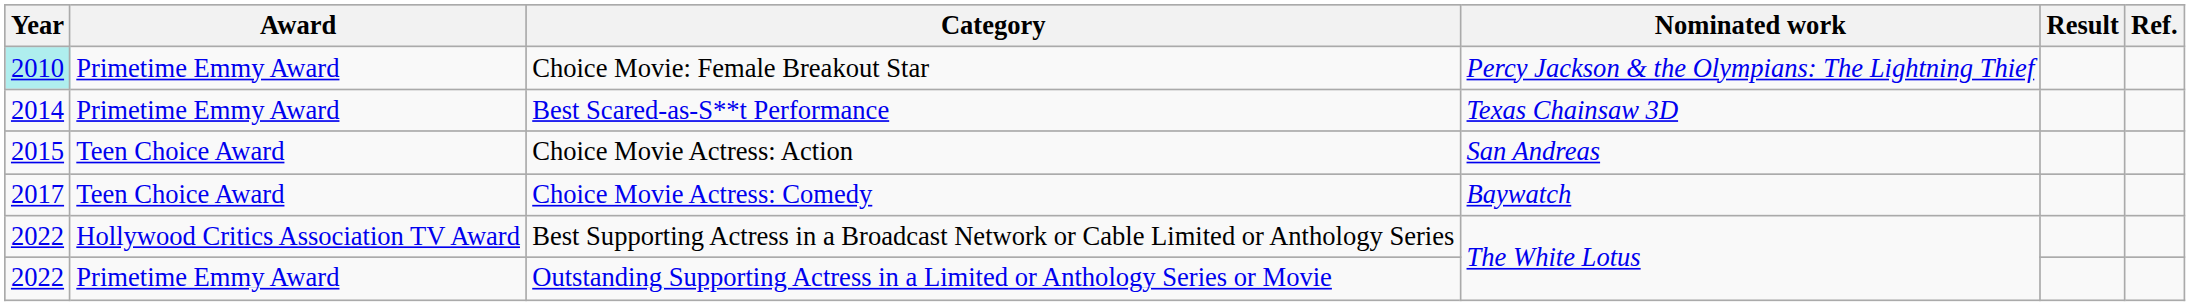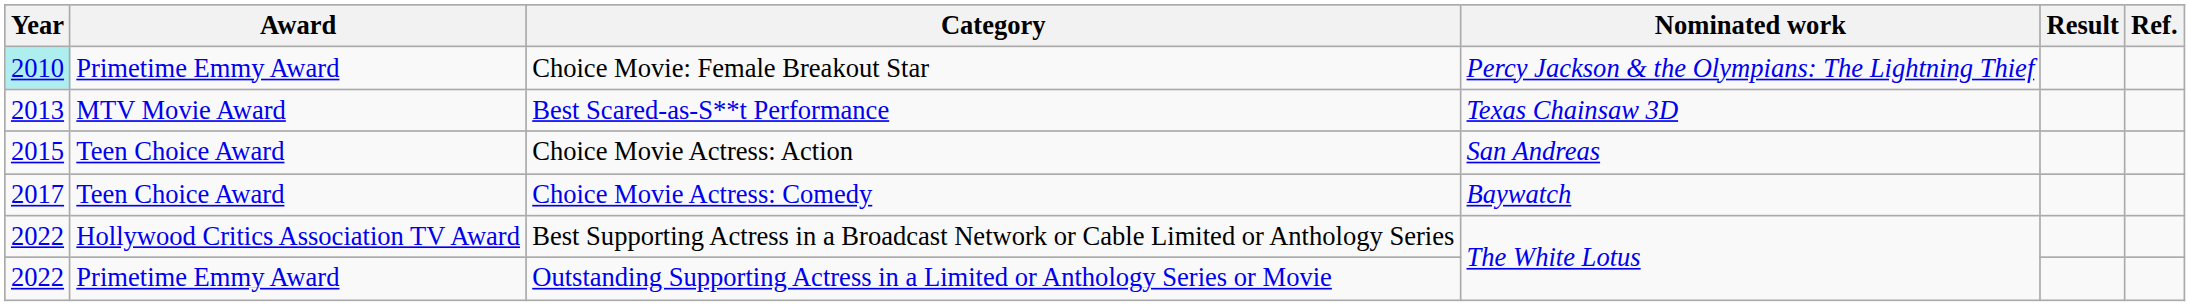Best Scared-as-S**t Performance | Year: 2014 -> 2013
Best Scared-as-S**t Performance | Award: Primetime Emmy Award -> MTV Movie Award
